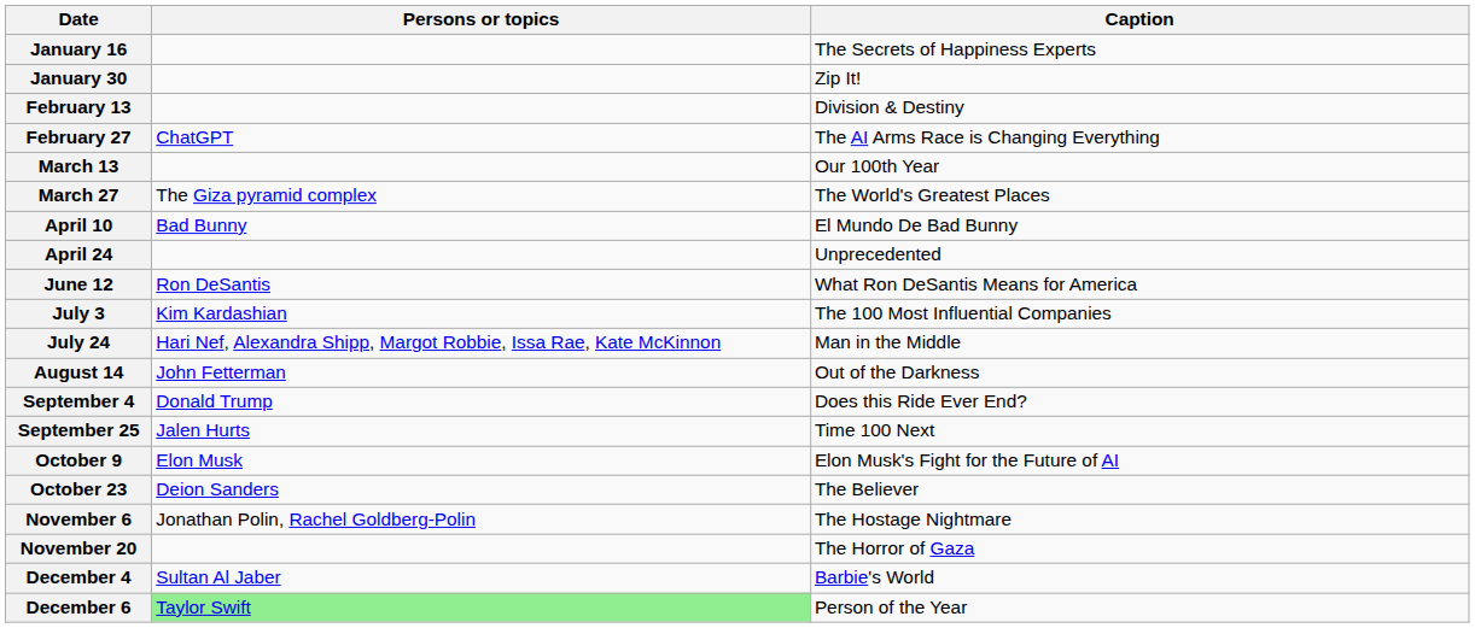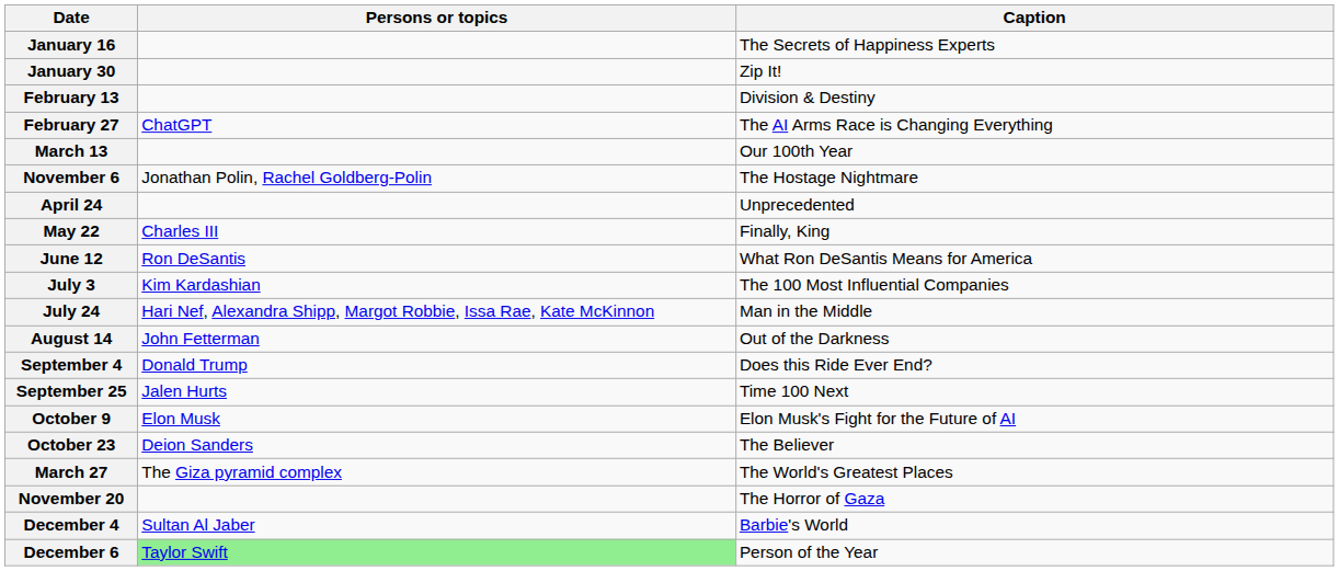rows swapped: March 27 <-> November 6
- row: April 10 | Bad Bunny | El Mundo De Bad Bunny
+ row: May 22 | Charles III | Finally, King
